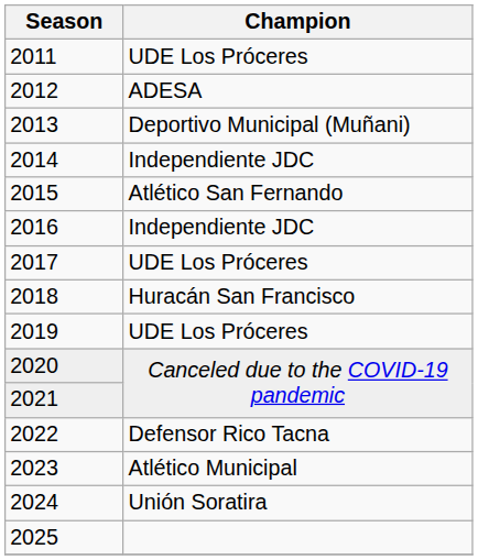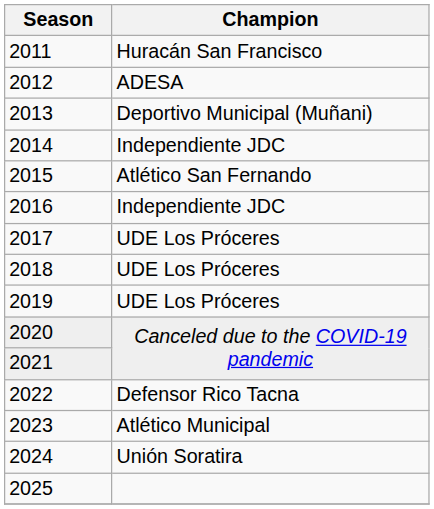2011 | Champion: UDE Los Próceres -> Huracán San Francisco
2018 | Champion: Huracán San Francisco -> UDE Los Próceres
